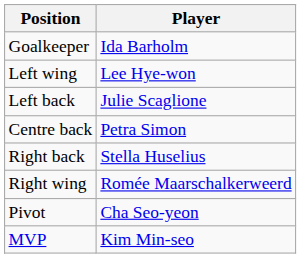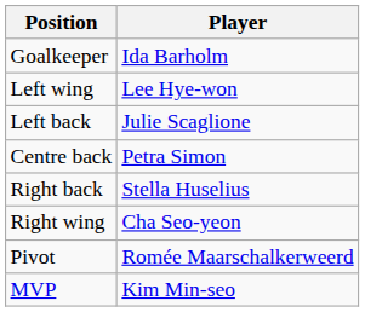Right wing | Player: Romée Maarschalkerweerd -> Cha Seo-yeon
Pivot | Player: Cha Seo-yeon -> Romée Maarschalkerweerd
